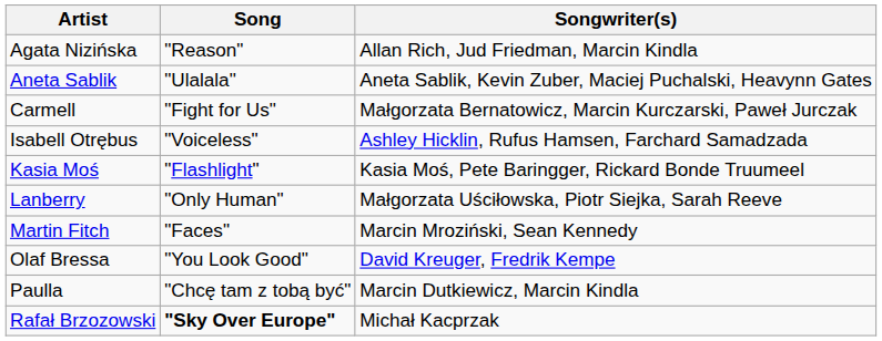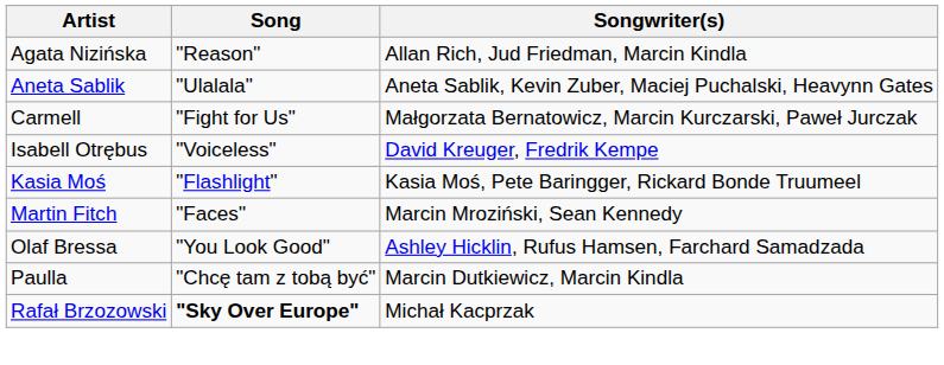Isabell Otrębus | Songwriter(s): Ashley Hicklin, Rufus Hamsen, Farchard Samadzada -> David Kreuger, Fredrik Kempe
- row: Lanberry | "Only Human" | Małgorzata Uściłowska, Piotr Siejka, Sarah Reeve
Olaf Bressa | Songwriter(s): David Kreuger, Fredrik Kempe -> Ashley Hicklin, Rufus Hamsen, Farchard Samadzada
